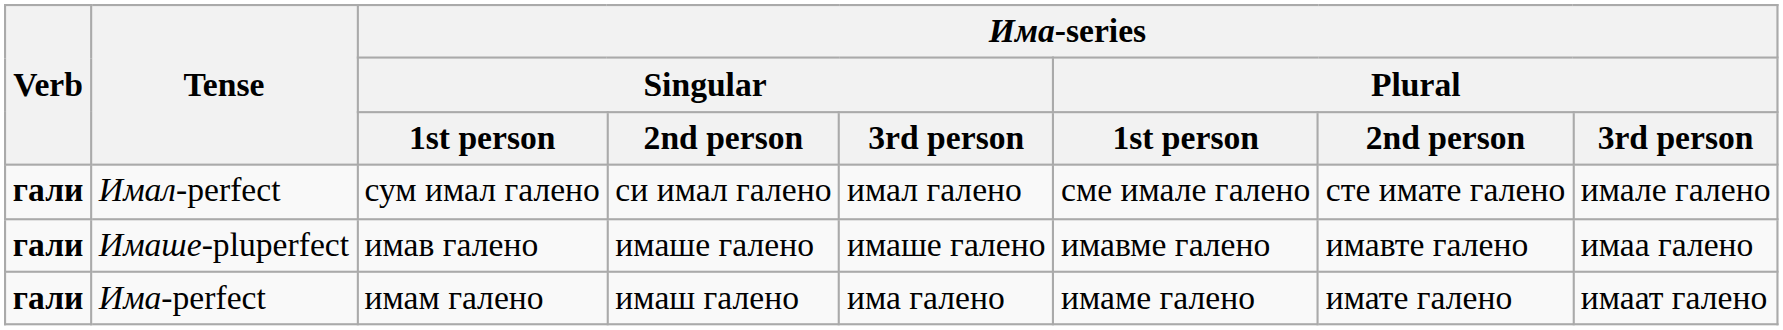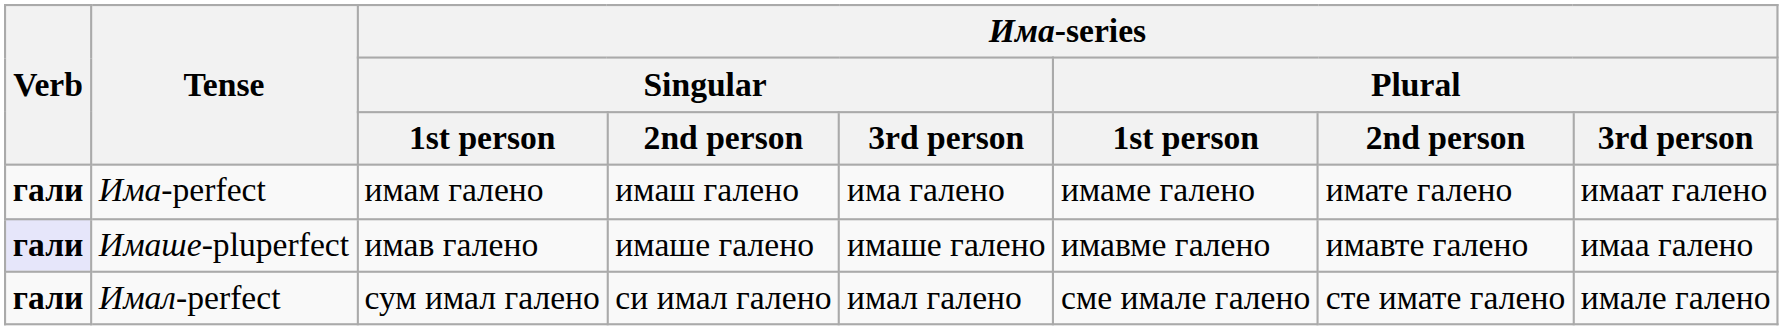rows swapped: Има-perfect <-> Имал-perfect
Имаше-pluperfect | Verb: no background -> lavender background
